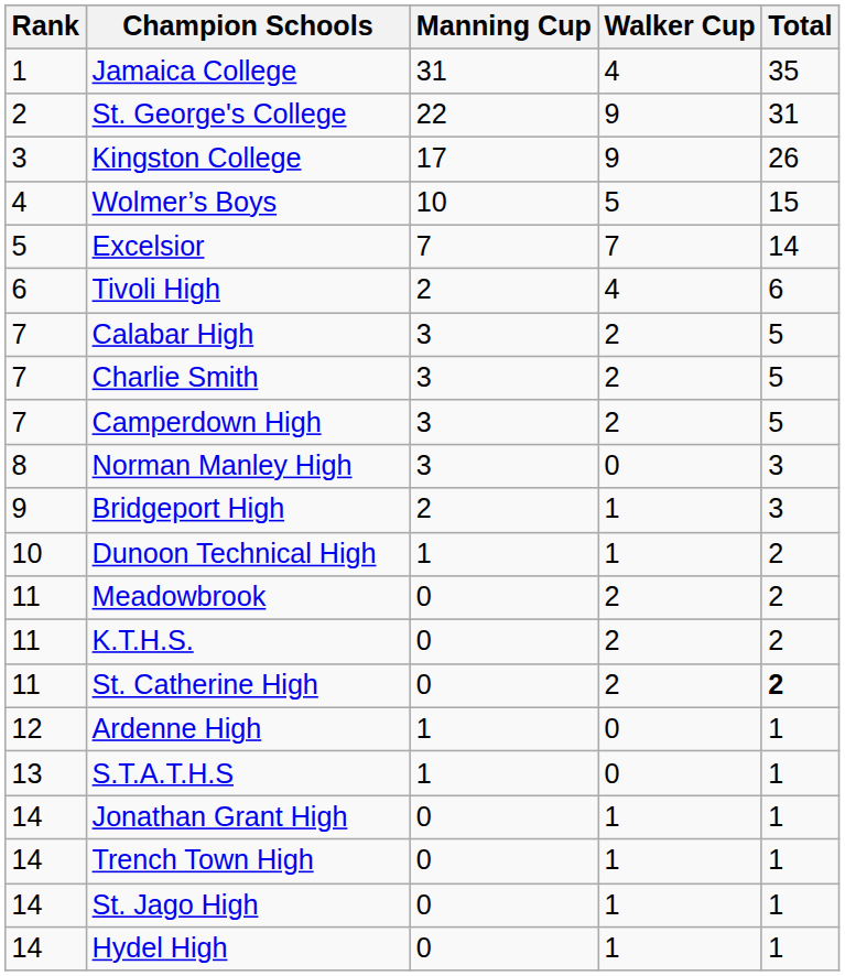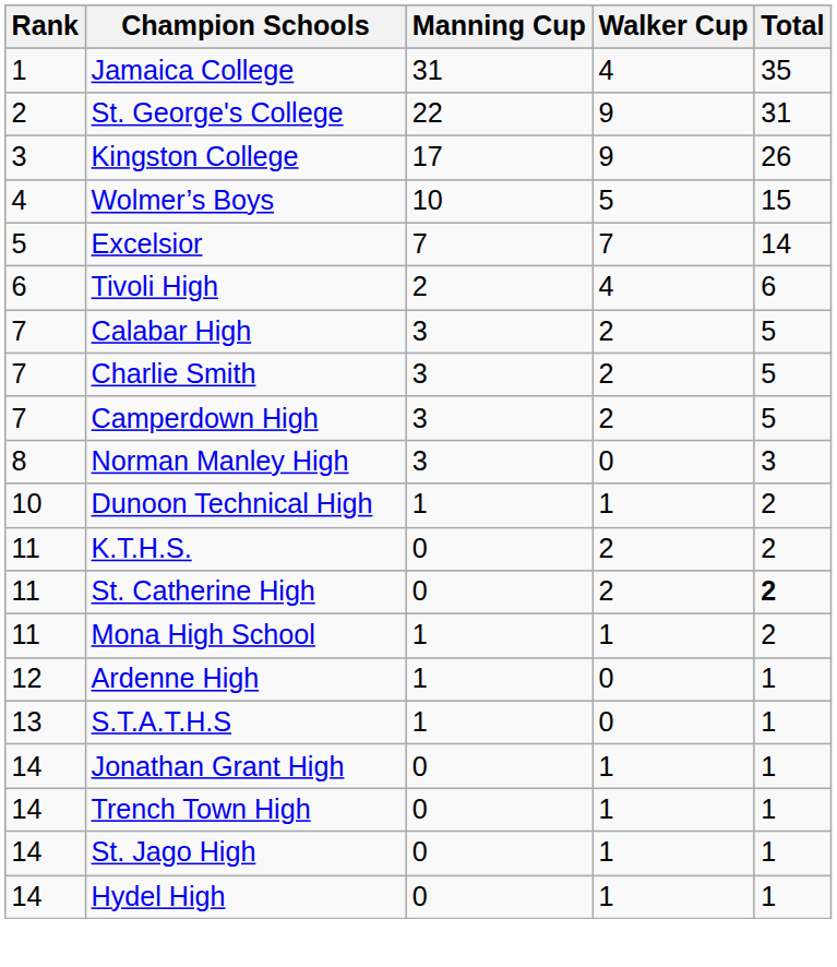- row: 9 | Bridgeport High | 2 | 1 | 3
- row: 11 | Meadowbrook | 0 | 2 | 2
+ row: 11 | Mona High School | 1 | 1 | 2
